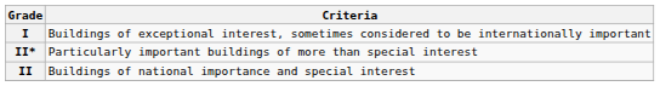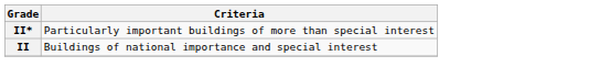- row: I | Buildings of exceptional interest, sometimes considered to be internationally important
